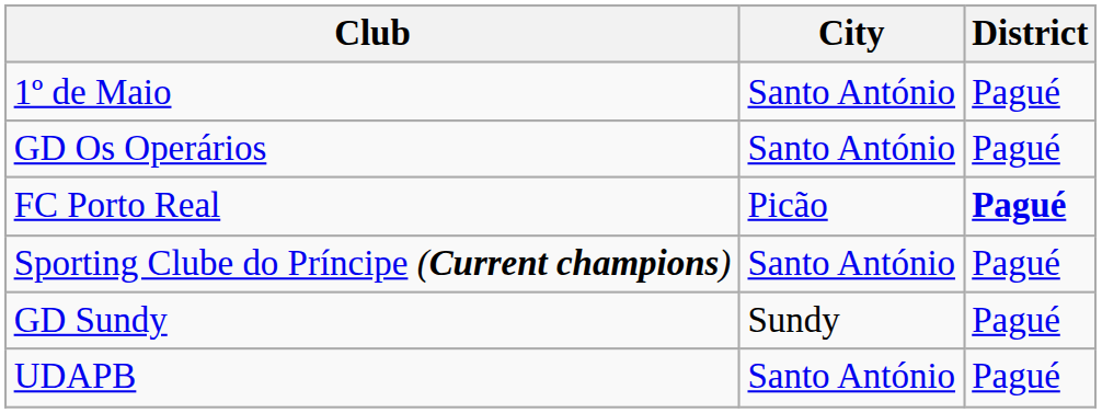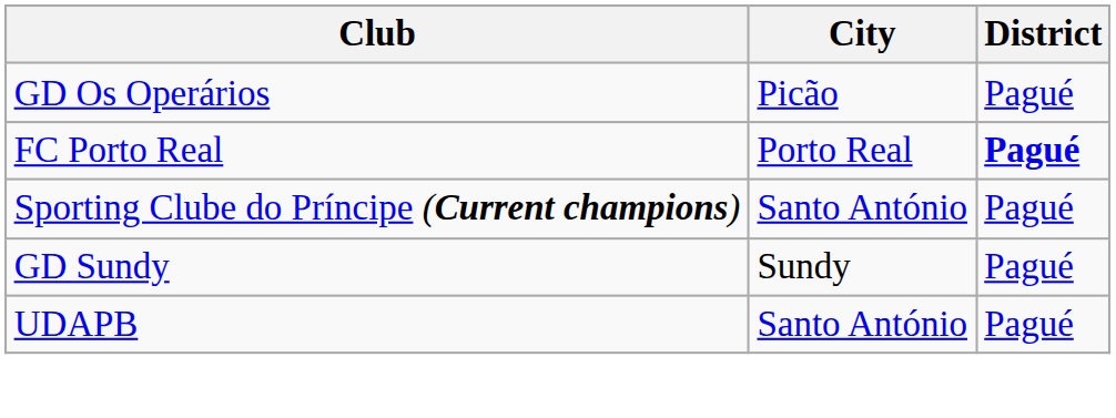- row: 1º de Maio | Santo António | Pagué
GD Os Operários | City: Santo António -> Picão
FC Porto Real | City: Picão -> Porto Real
